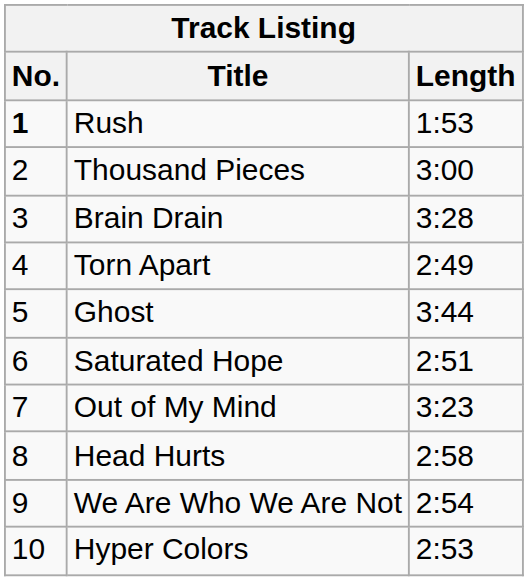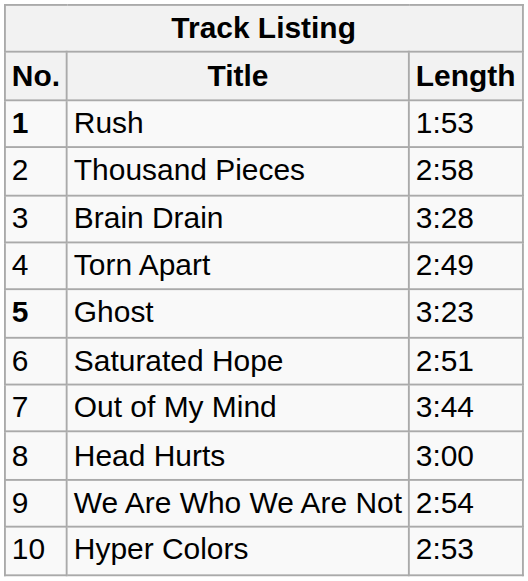Thousand Pieces | Length: 3:00 -> 2:58
Ghost | No.: normal -> bold
Ghost | Length: 3:44 -> 3:23
Out of My Mind | Length: 3:23 -> 3:44
Head Hurts | Length: 2:58 -> 3:00
